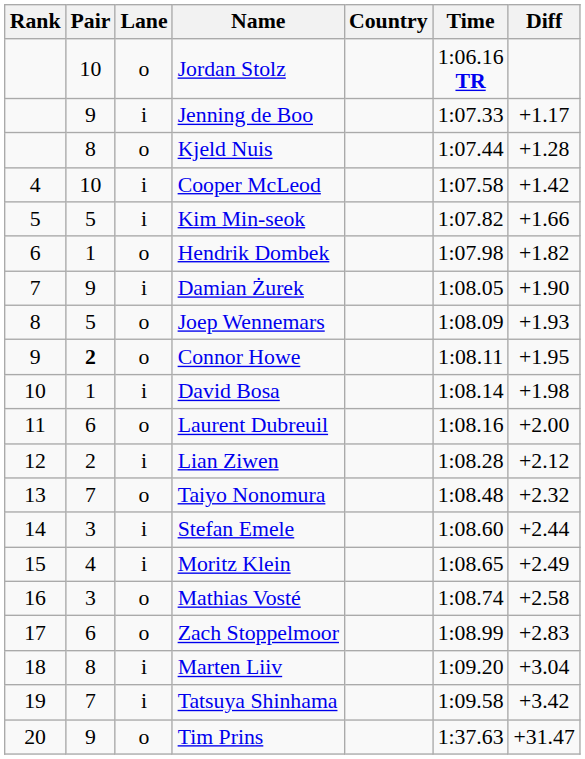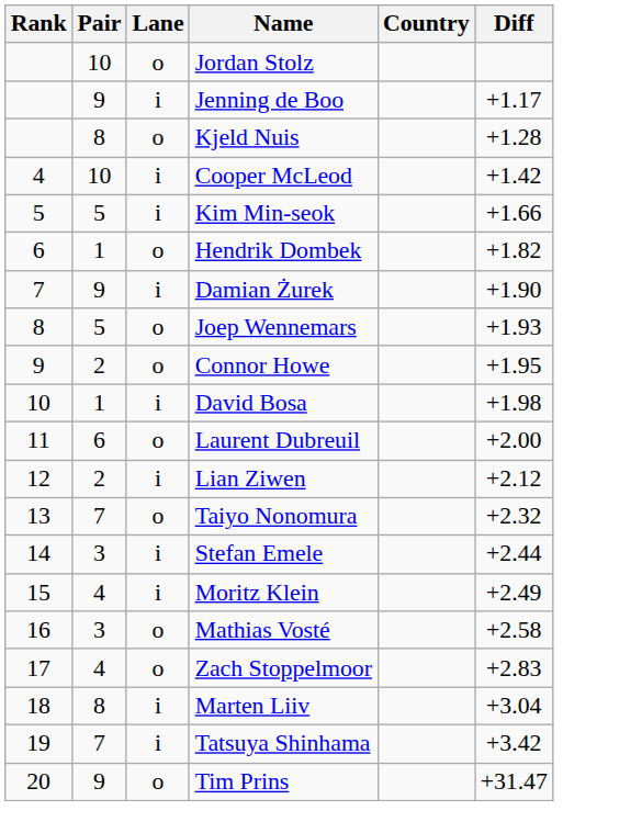- column: Time | 1:06.16 TR | 1:07.33 | 1:07.44 | 1:07.58 | 1:07.82 | 1:07.98 | 1:08.05 | 1:08.09 | 1:08.11 | 1:08.14 | 1:08.16 | 1:08.28 | 1:08.48 | 1:08.60 | 1:08.65 | 1:08.74 | 1:08.99 | 1:09.20 | 1:09.58 | 1:37.63
Connor Howe | Pair: bold -> normal
Zach Stoppelmoor | Pair: 6 -> 4
